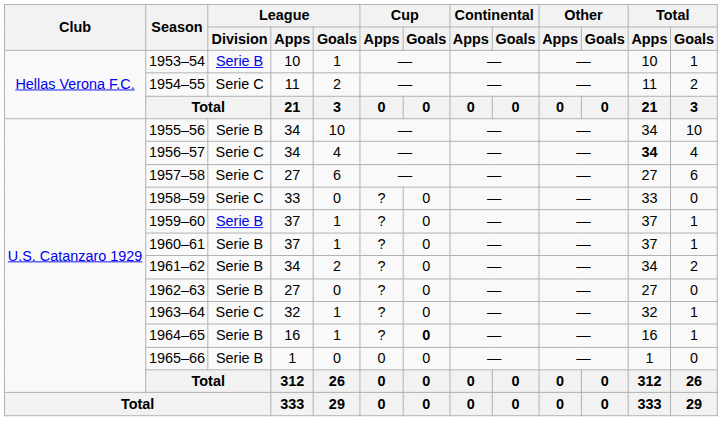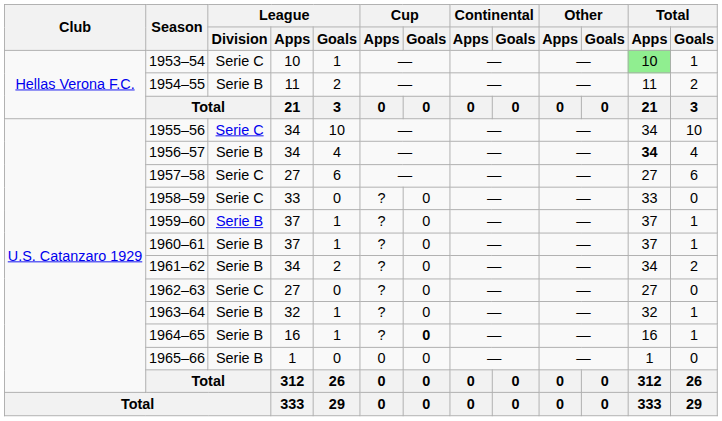1953–54 | League / Division: Serie B -> Serie C
1953–54 | Total / Apps: no background -> lightgreen background
1954–55 | League / Division: Serie C -> Serie B
1955–56 | League / Division: Serie B -> Serie C
1956–57 | League / Division: Serie C -> Serie B
1962–63 | League / Division: Serie B -> Serie C
1963–64 | League / Division: Serie C -> Serie B
